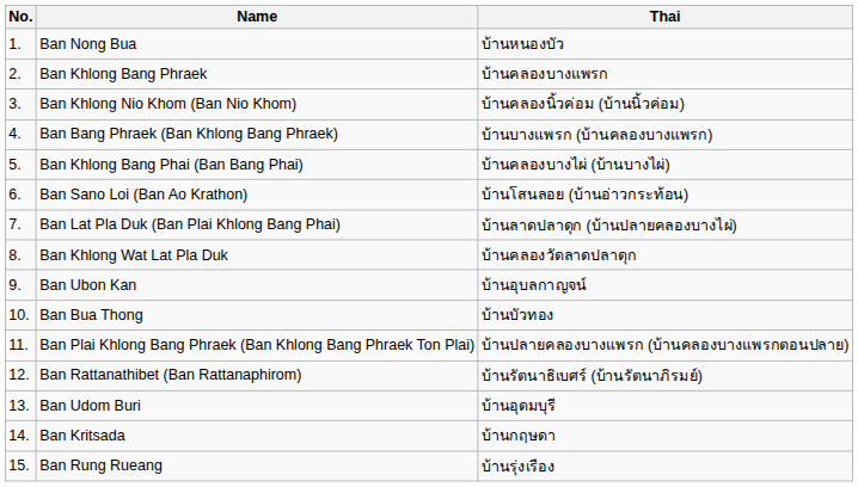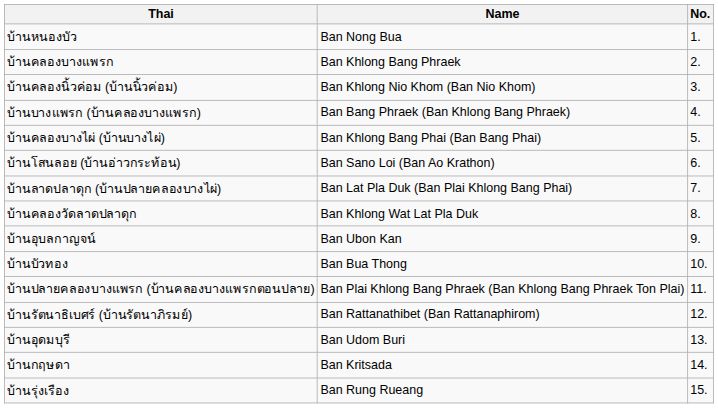columns swapped: No. <-> Thai
